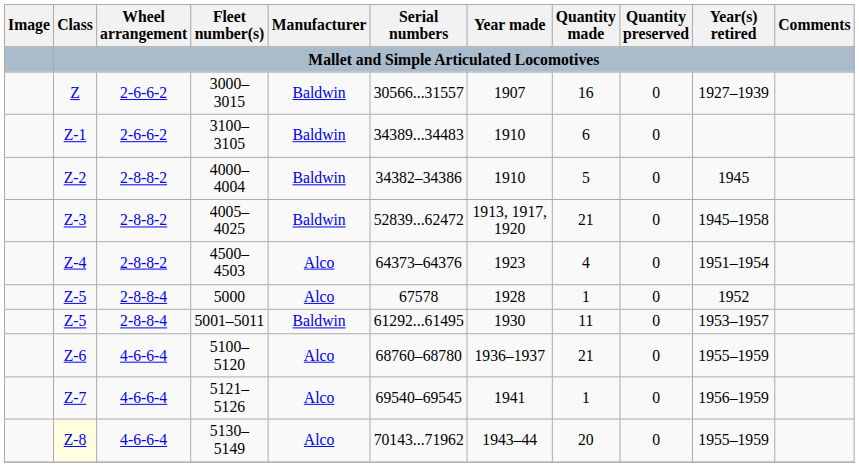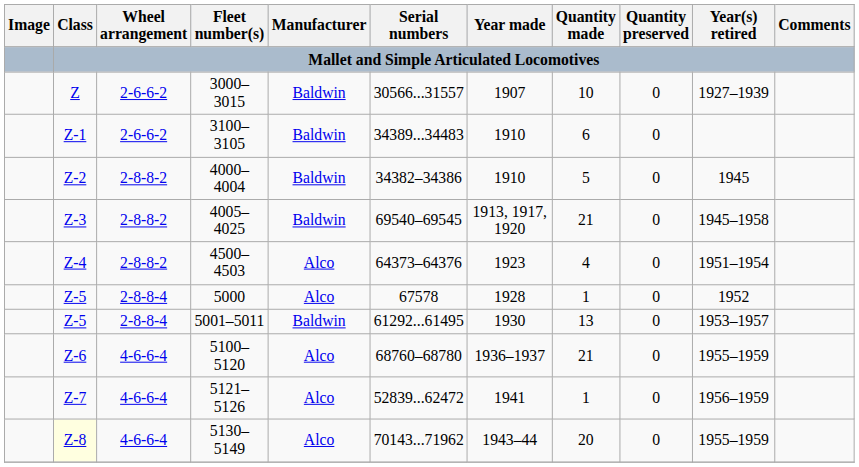3000–3015 | Quantity made: 16 -> 10
4005–4025 | Serial numbers: 52839...62472 -> 69540–69545
5001–5011 | Quantity made: 11 -> 13
5121–5126 | Serial numbers: 69540–69545 -> 52839...62472
